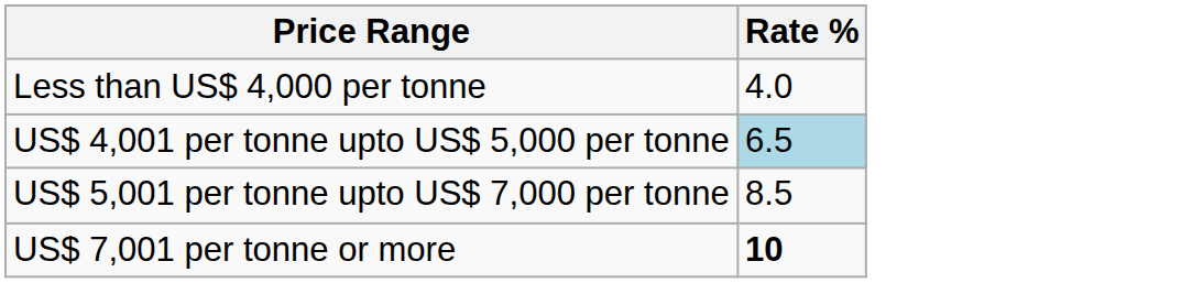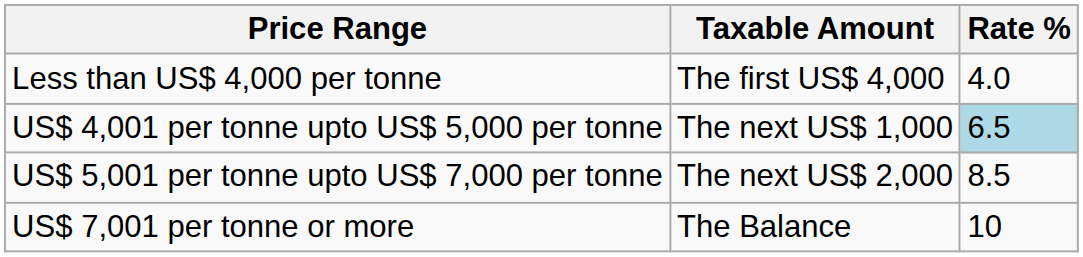+ column: Taxable Amount | The first US$ 4,000 | The next US$ 1,000 | The next US$ 2,000 | The Balance
US$ 7,001 per tonne or more | Rate %: bold -> normal
